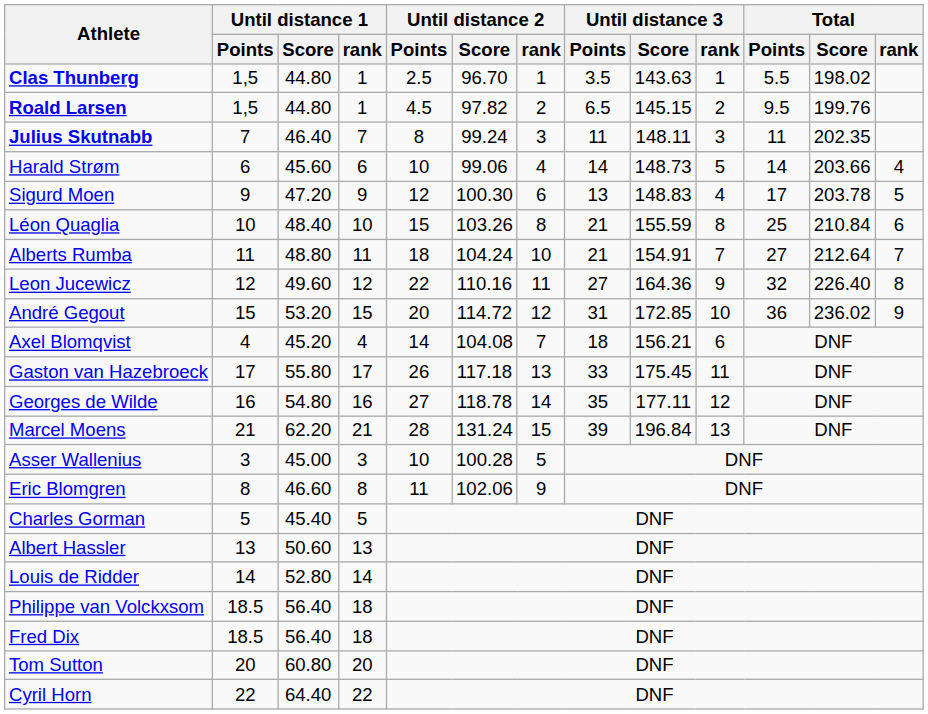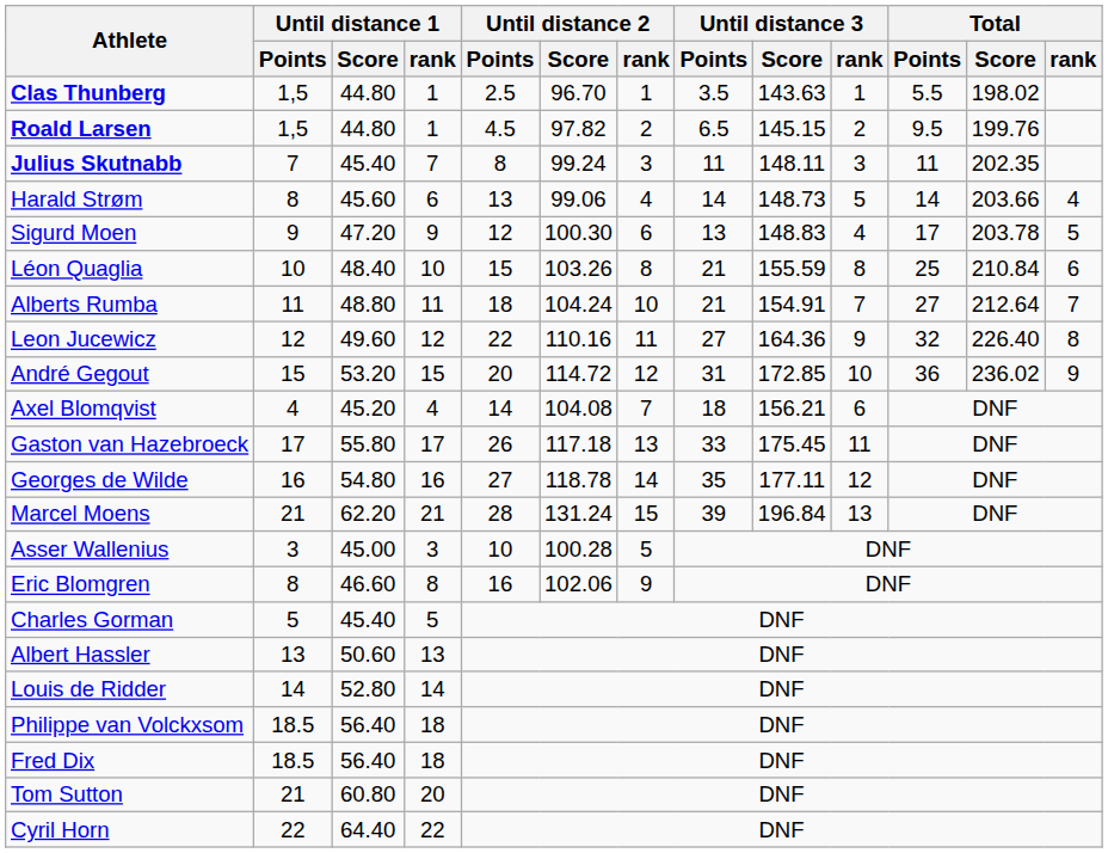Julius Skutnabb | Until distance 1 / Score: 46.40 -> 45.40
Harald Strøm | Until distance 1 / Points: 6 -> 8
Harald Strøm | Until distance 2 / Points: 10 -> 13
Eric Blomgren | Until distance 2 / Points: 11 -> 16
Tom Sutton | Until distance 1 / Points: 20 -> 21
